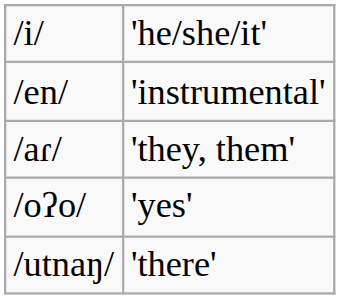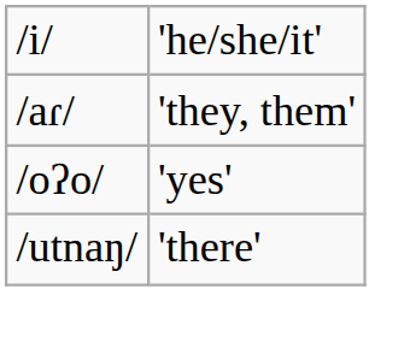- row: /en/ | 'instrumental'
